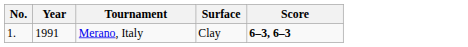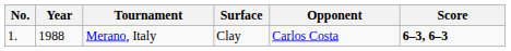+ column: Opponent | Carlos Costa
Merano, Italy | Year: 1991 -> 1988
